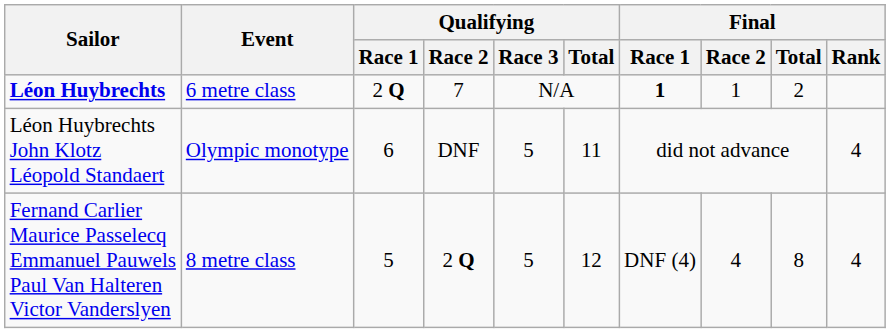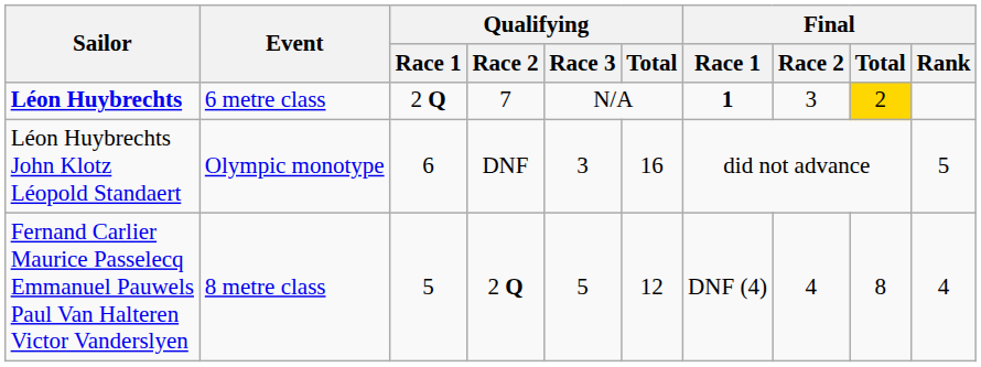Léon Huybrechts | Final / Race 2: 1 -> 3
Léon Huybrechts | Final / Total: no background -> gold background
Léon Huybrechts John Klotz Léopold Standaert | Qualifying / Race 3: 5 -> 3
Léon Huybrechts John Klotz Léopold Standaert | Qualifying / Total: 11 -> 16
Léon Huybrechts John Klotz Léopold Standaert | Final / Rank: 4 -> 5
